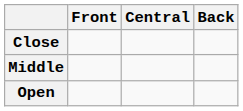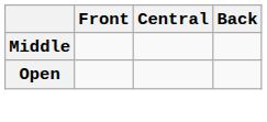- row: Close
